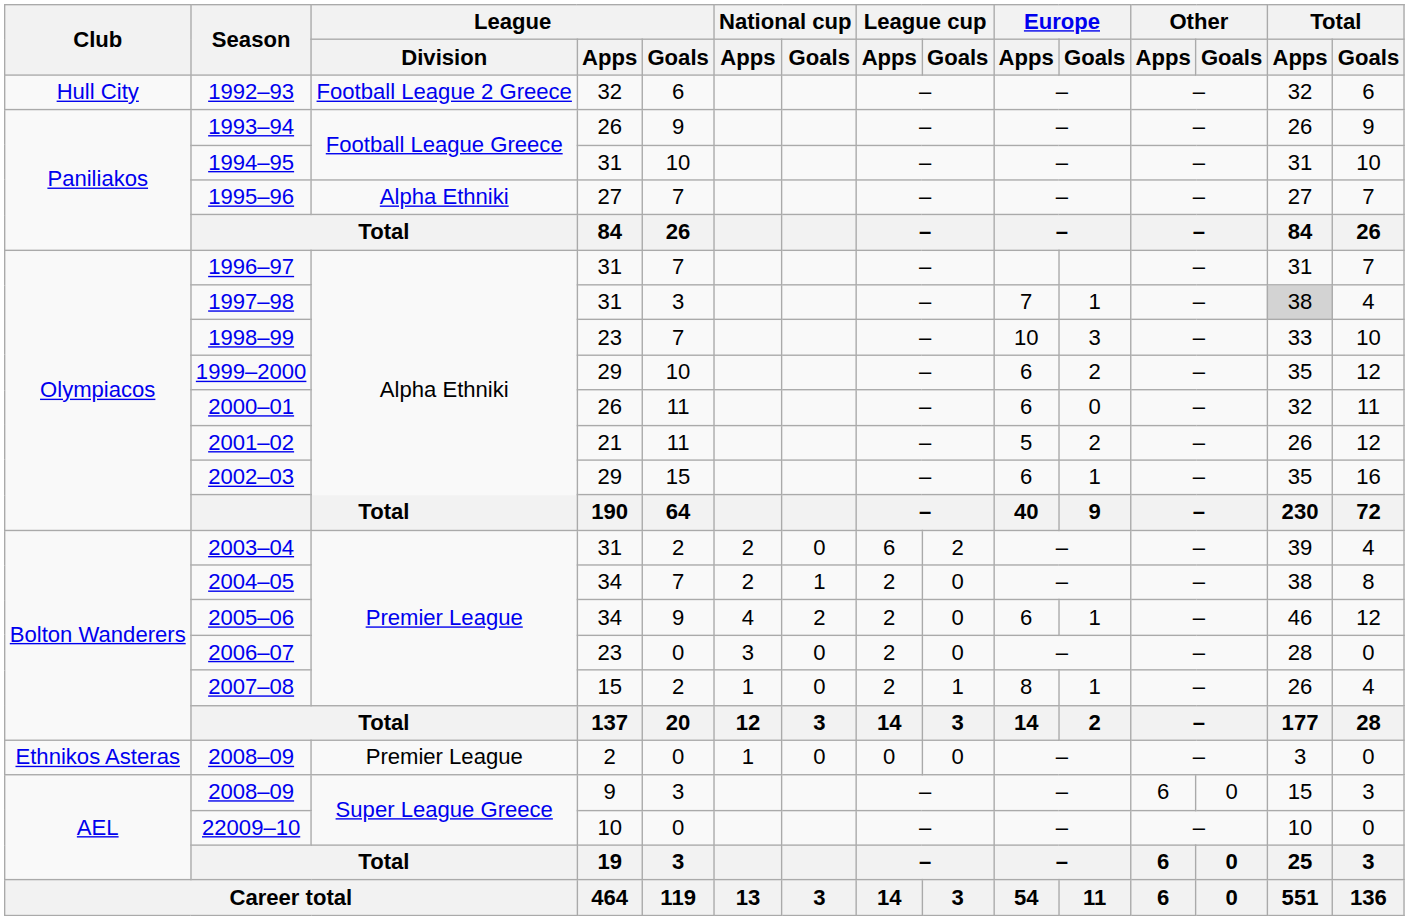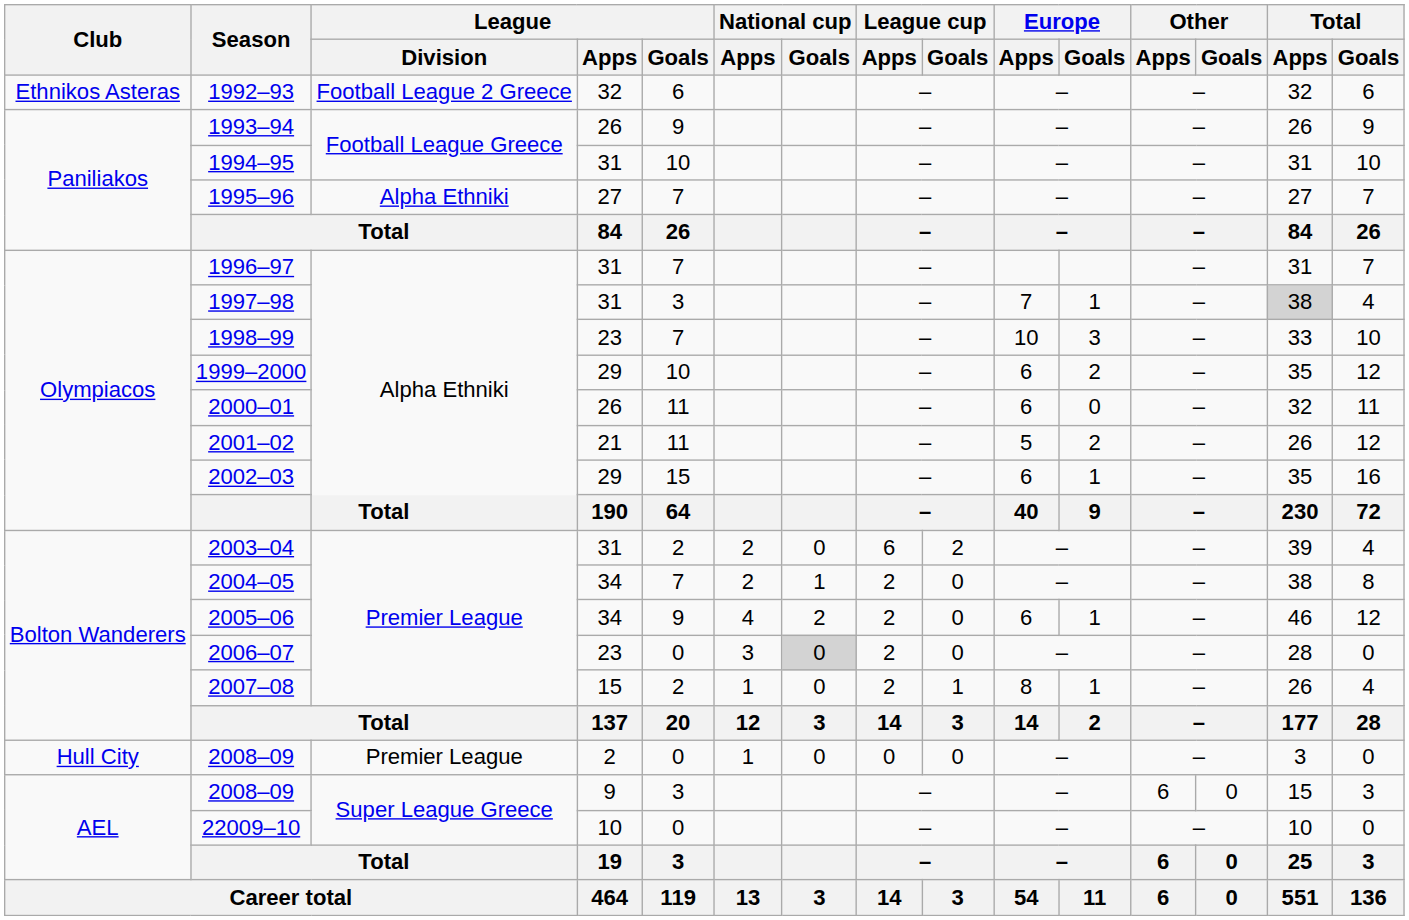1992–93 | Club: Hull City -> Ethnikos Asteras
2006–07 | National cup / Goals: no background -> lightgrey background
2008–09 / 2 | Club: Ethnikos Asteras -> Hull City
